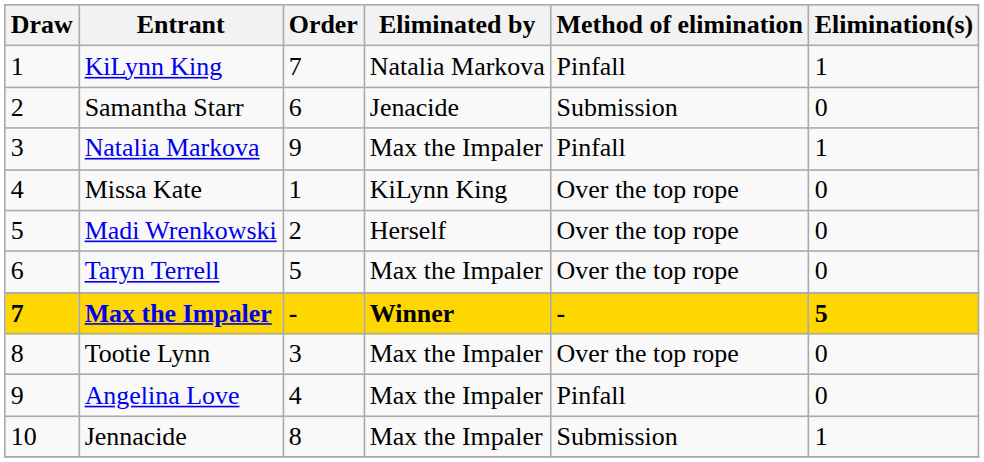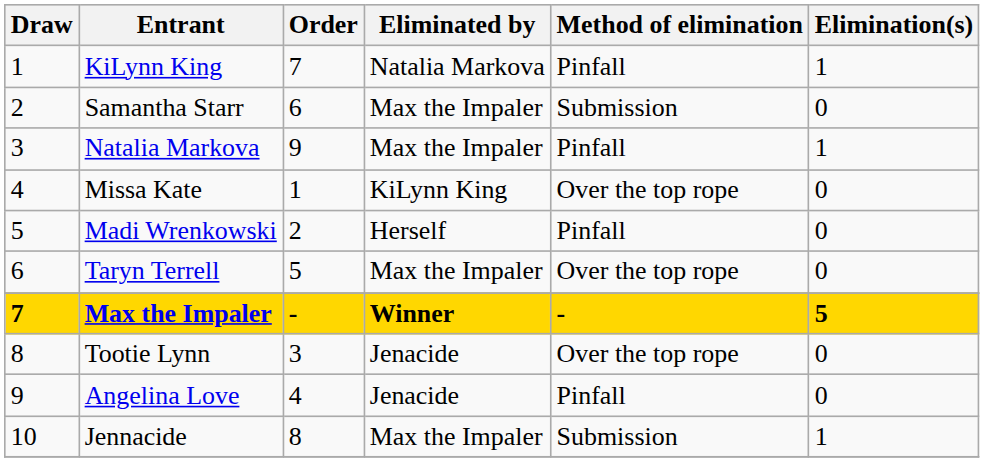Samantha Starr | Eliminated by: Jenacide -> Max the Impaler
Madi Wrenkowski | Method of elimination: Over the top rope -> Pinfall
Tootie Lynn | Eliminated by: Max the Impaler -> Jenacide
Angelina Love | Eliminated by: Max the Impaler -> Jenacide
